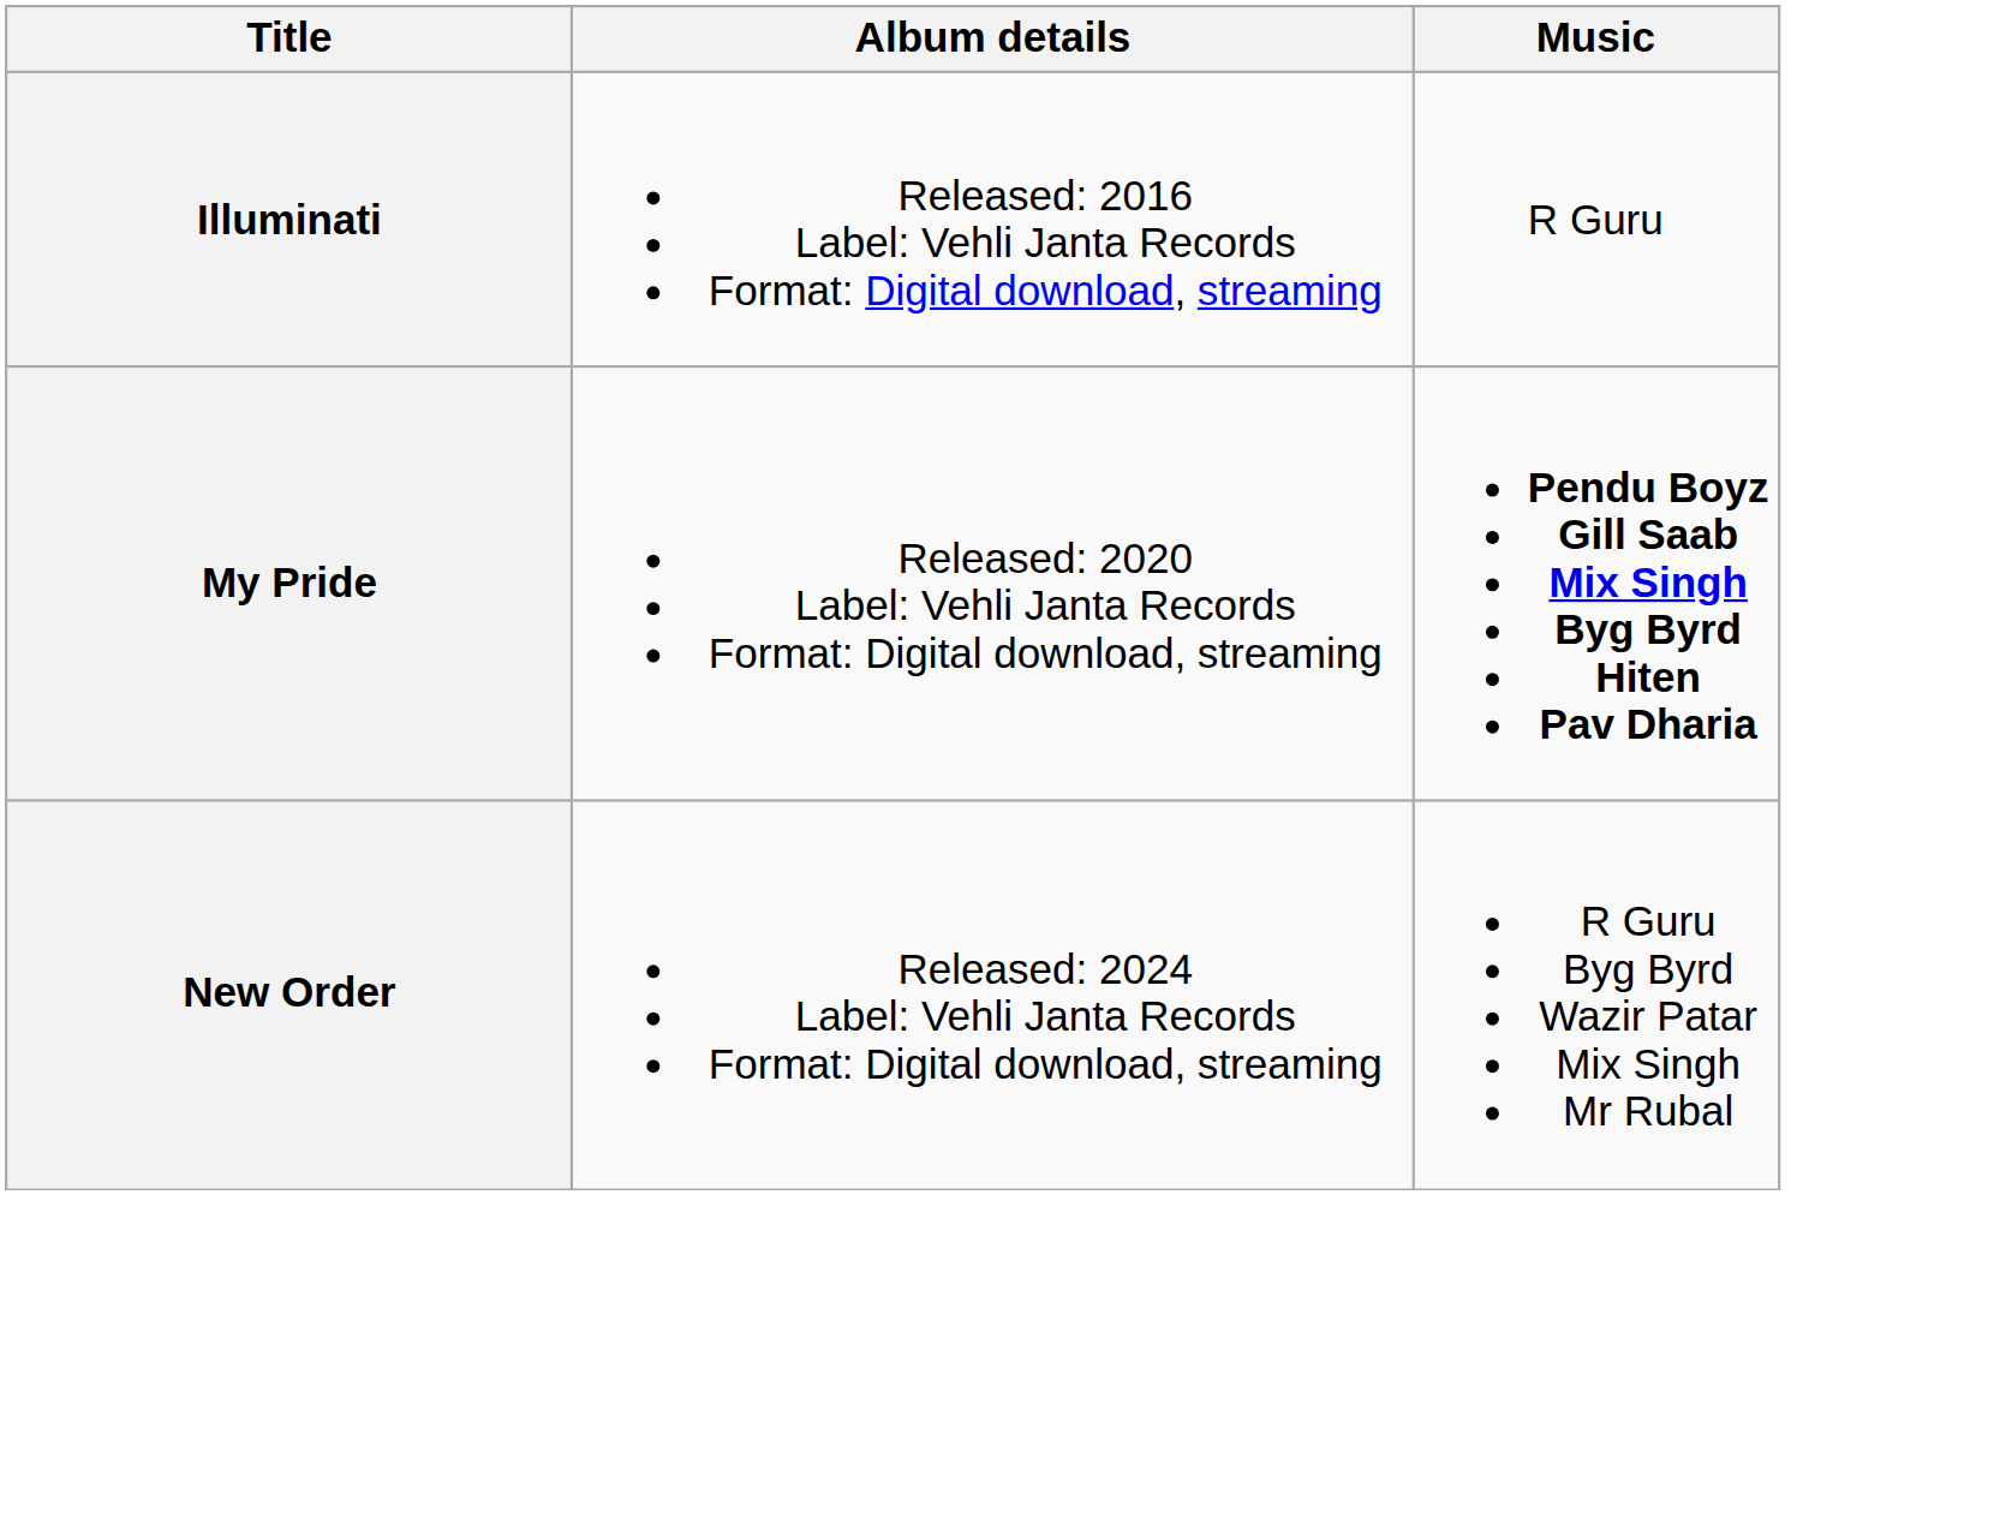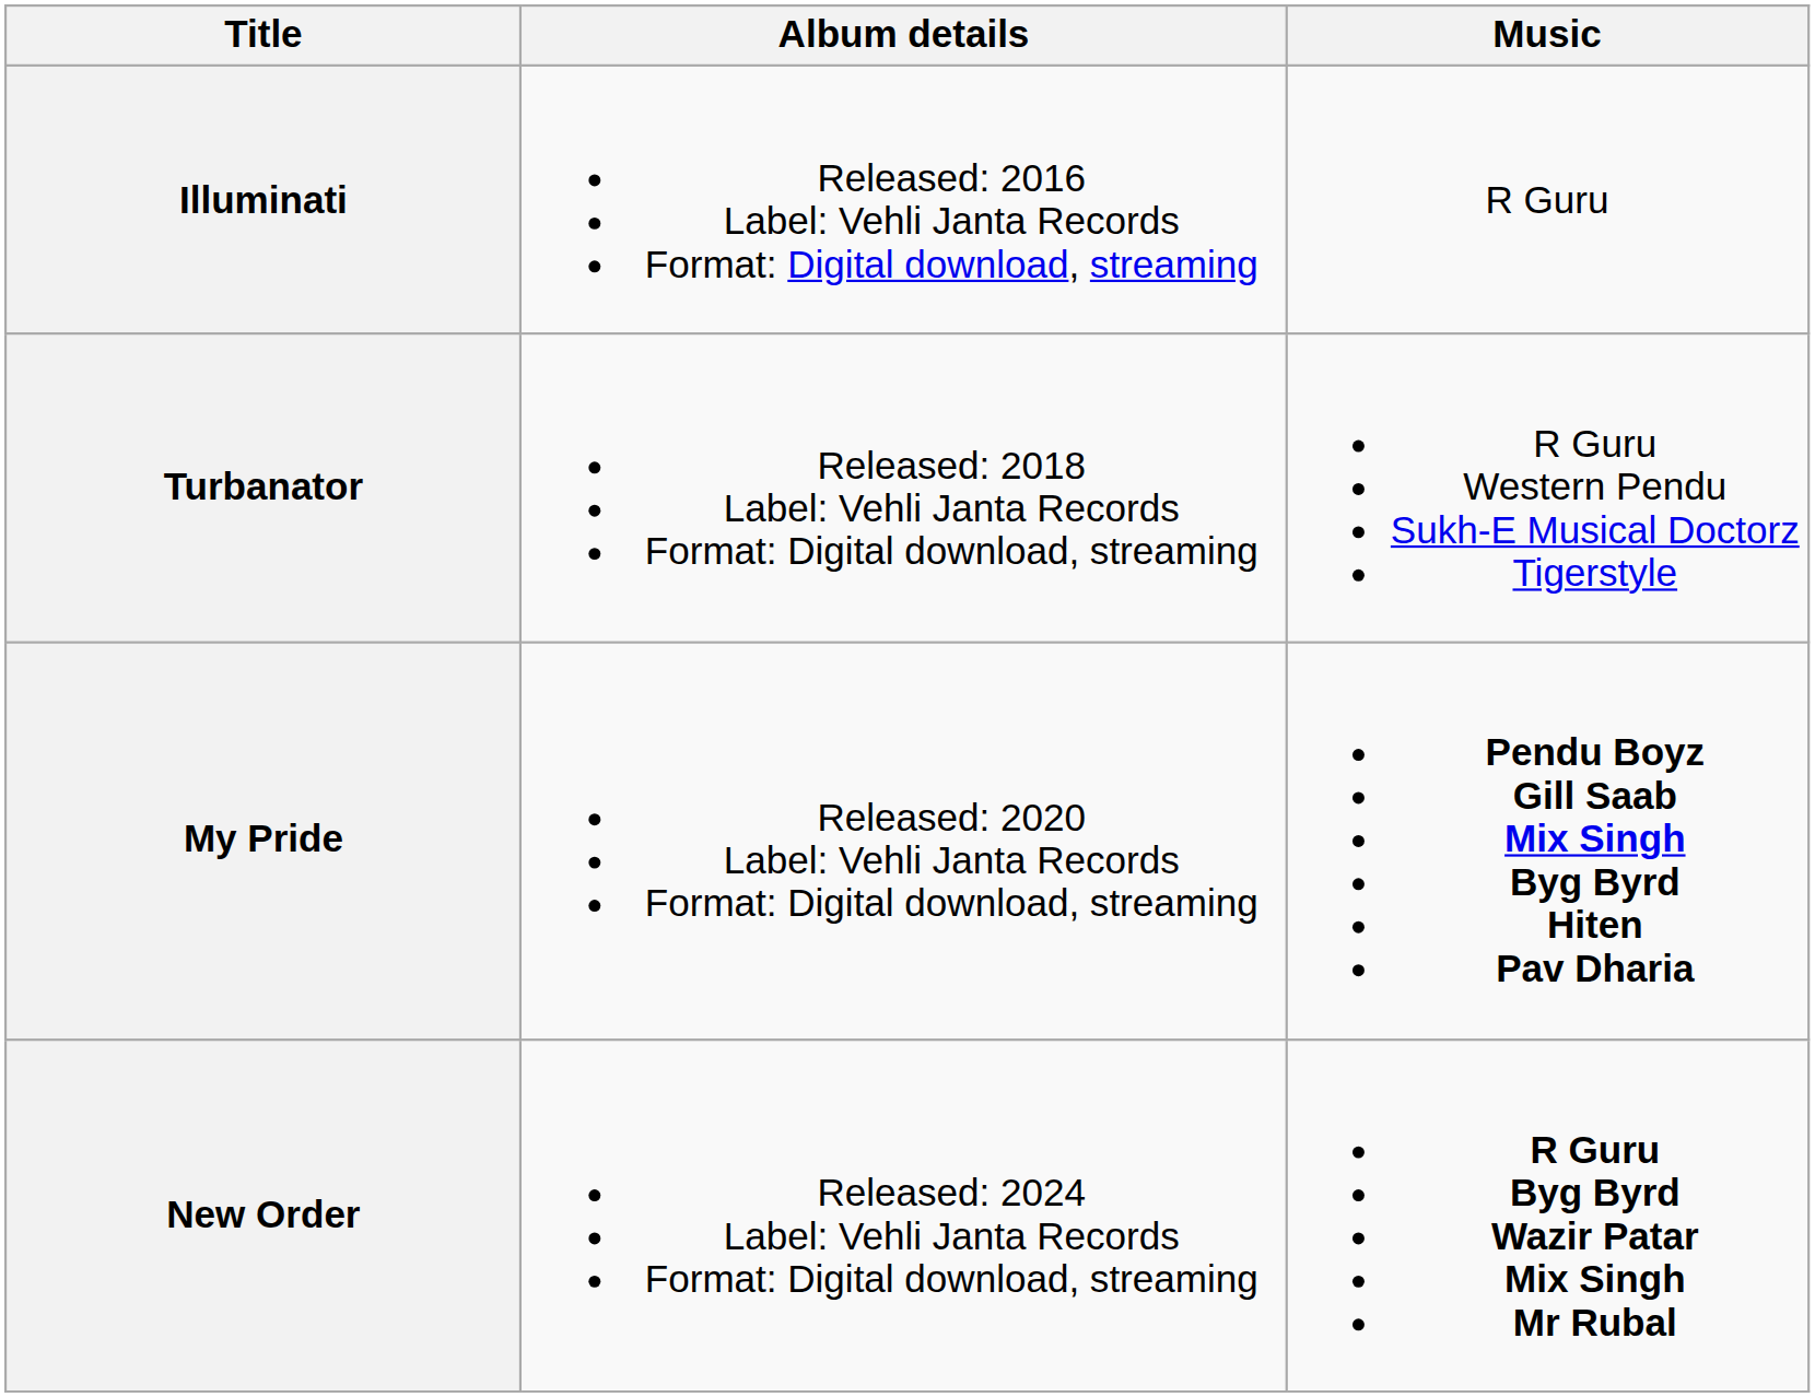+ row: Turbanator | Released: 2018 Label: Vehli Janta Records Format: Digital download, streaming | R Guru Western Pendu Sukh-E Musical Doctorz Tigerstyle
New Order | Music: normal -> bold
